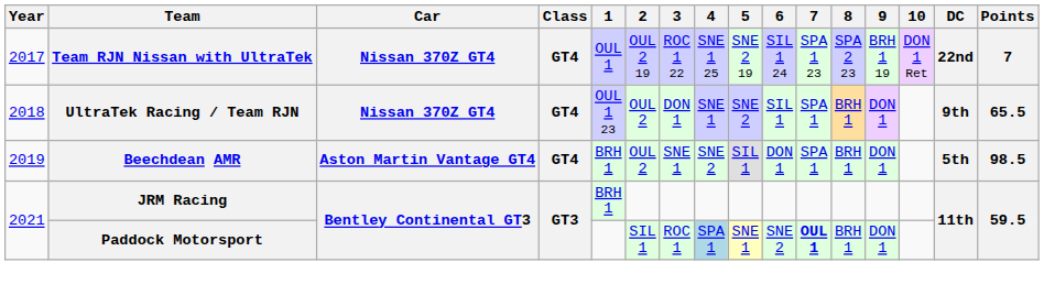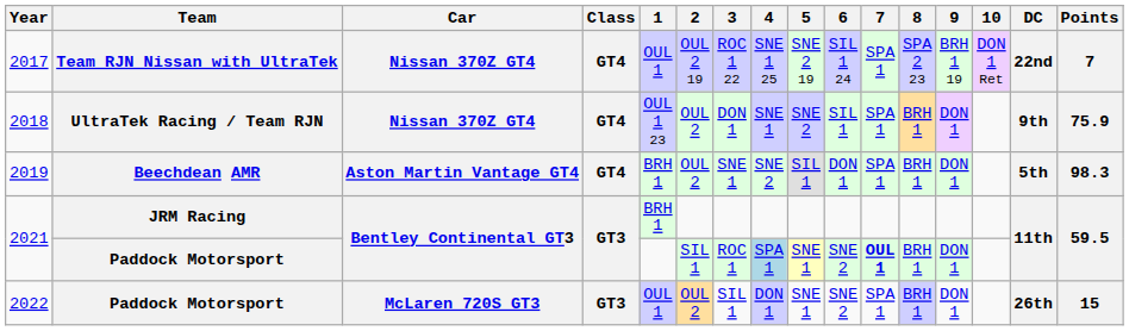2017 | 7: SPA 1 23 -> SPA 1
2018 | Points: 65.5 -> 75.9
2019 | Points: 98.5 -> 98.3
+ row: 2022 | Paddock Motorsport | McLaren 720S GT3 | GT3 | OUL 1 | OUL 2 | SIL 1 | DON 1 | SNE 1 | SNE 2 | SPA 1 | BRH 1 | DON 1 | 26th | 15
